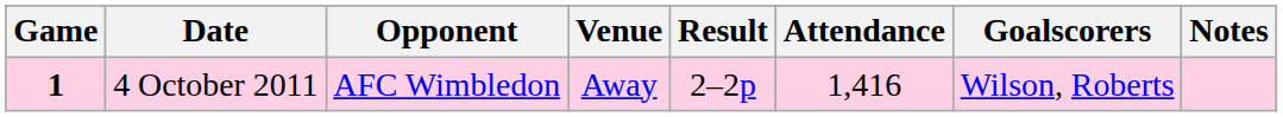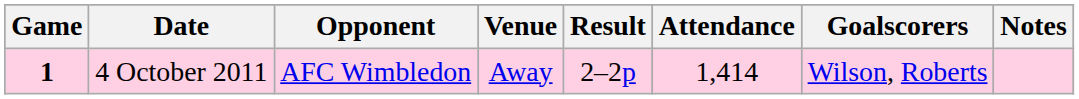4 October 2011 | Attendance: 1,416 -> 1,414
